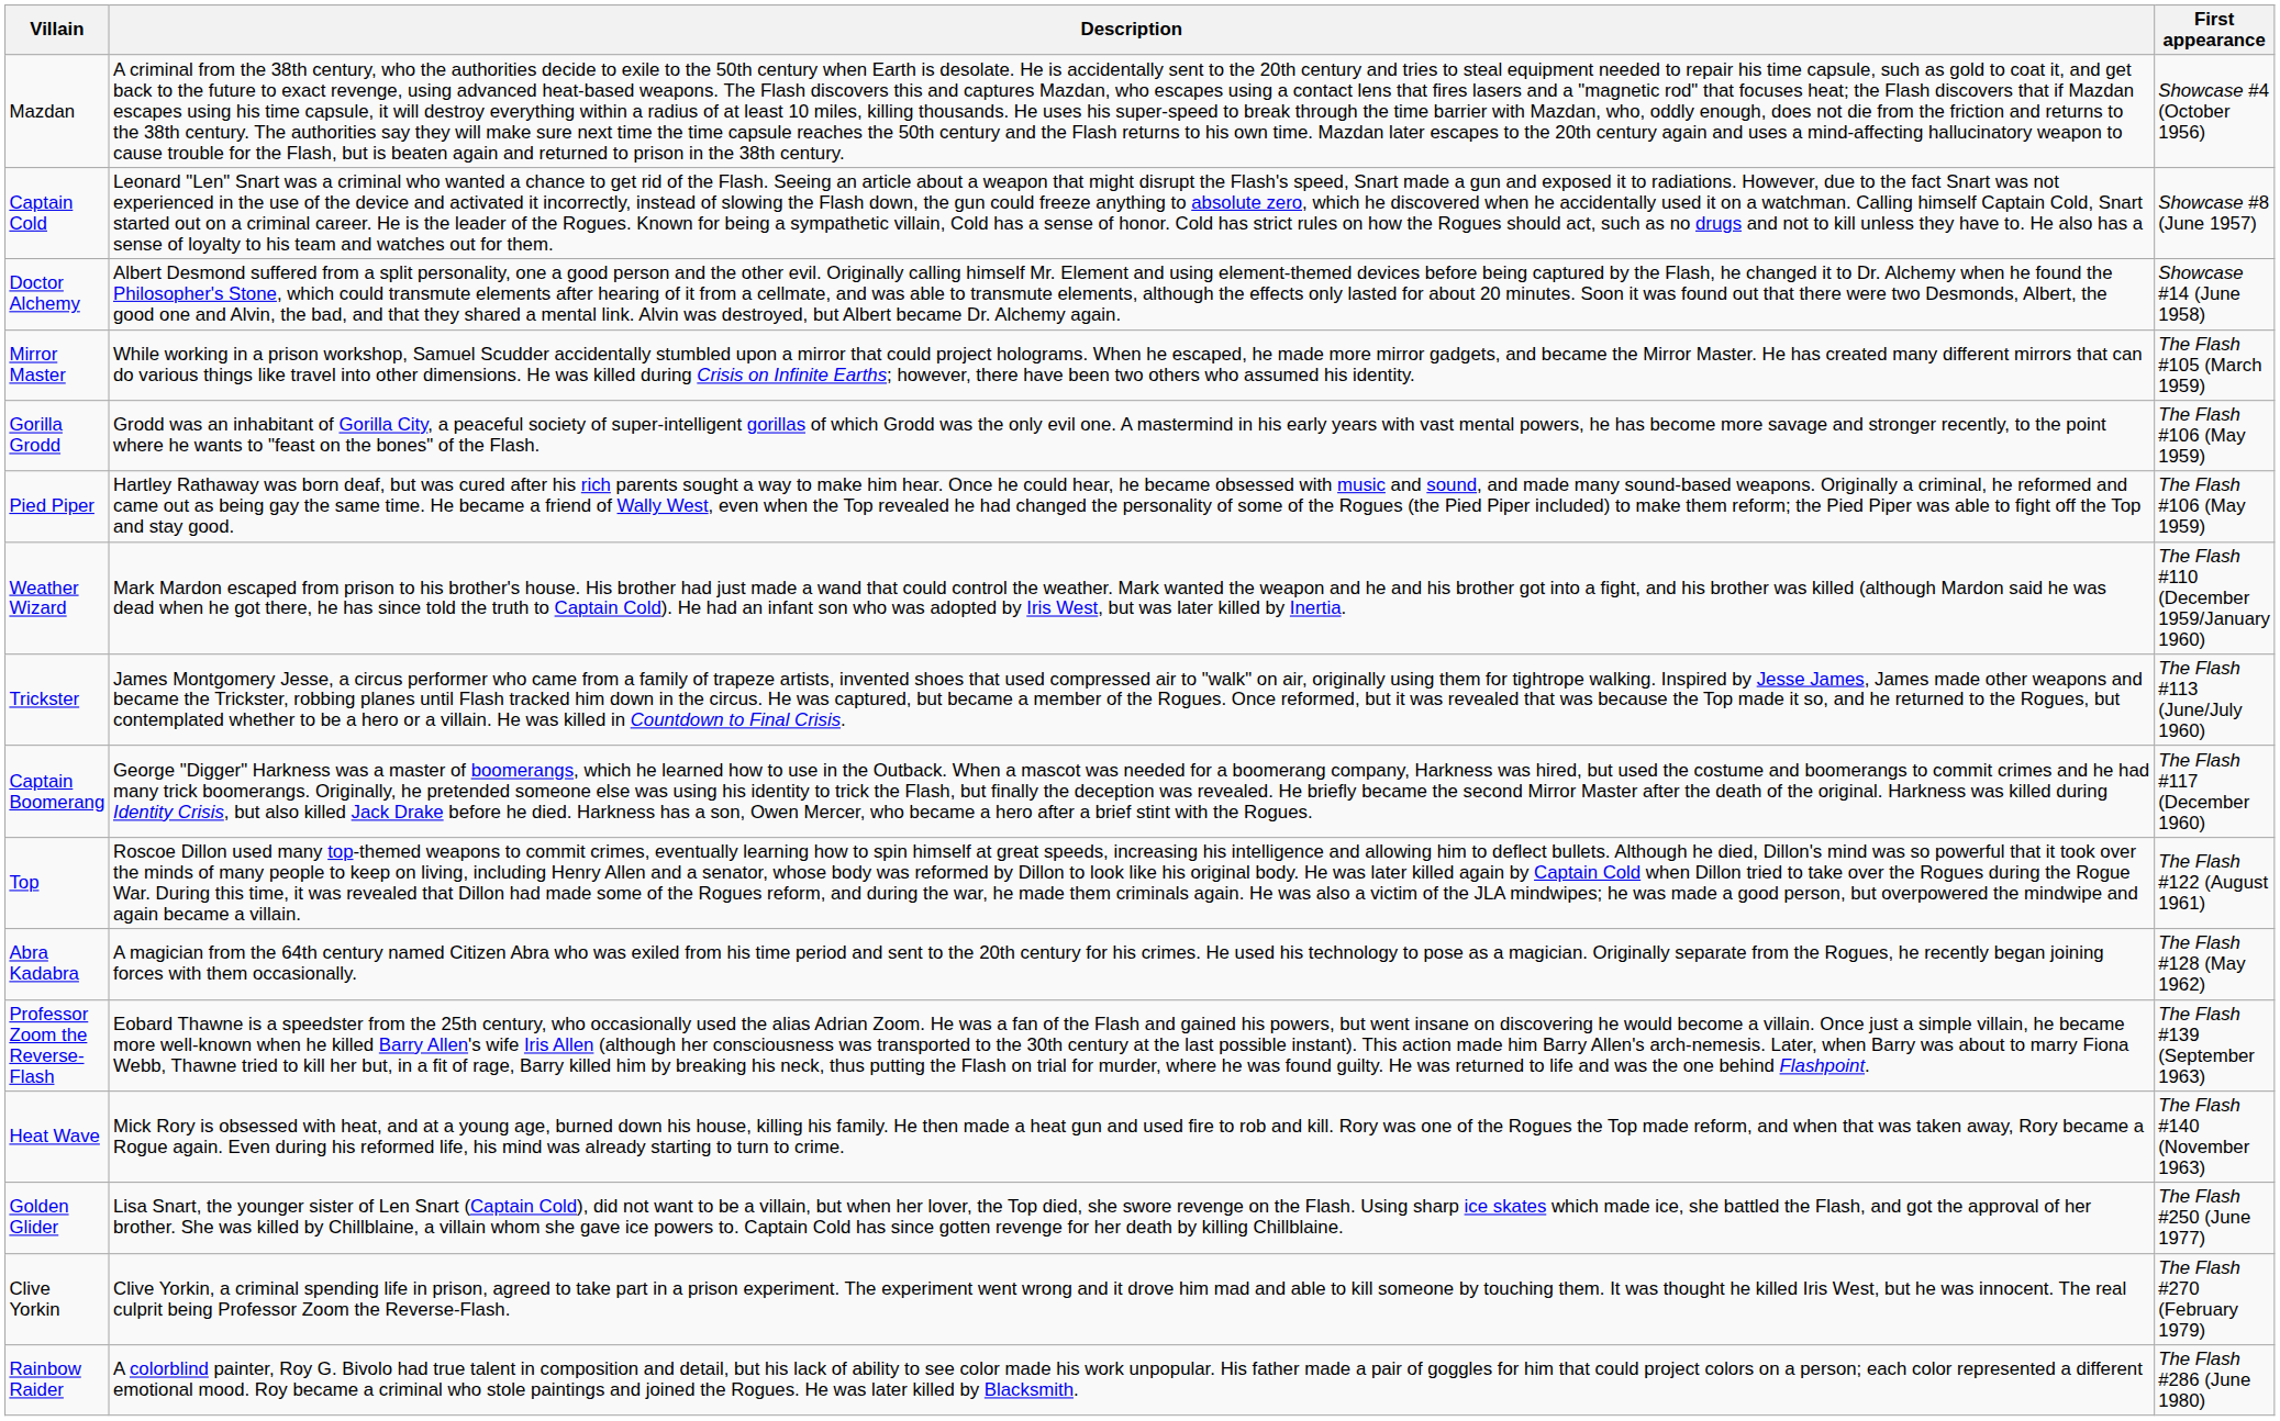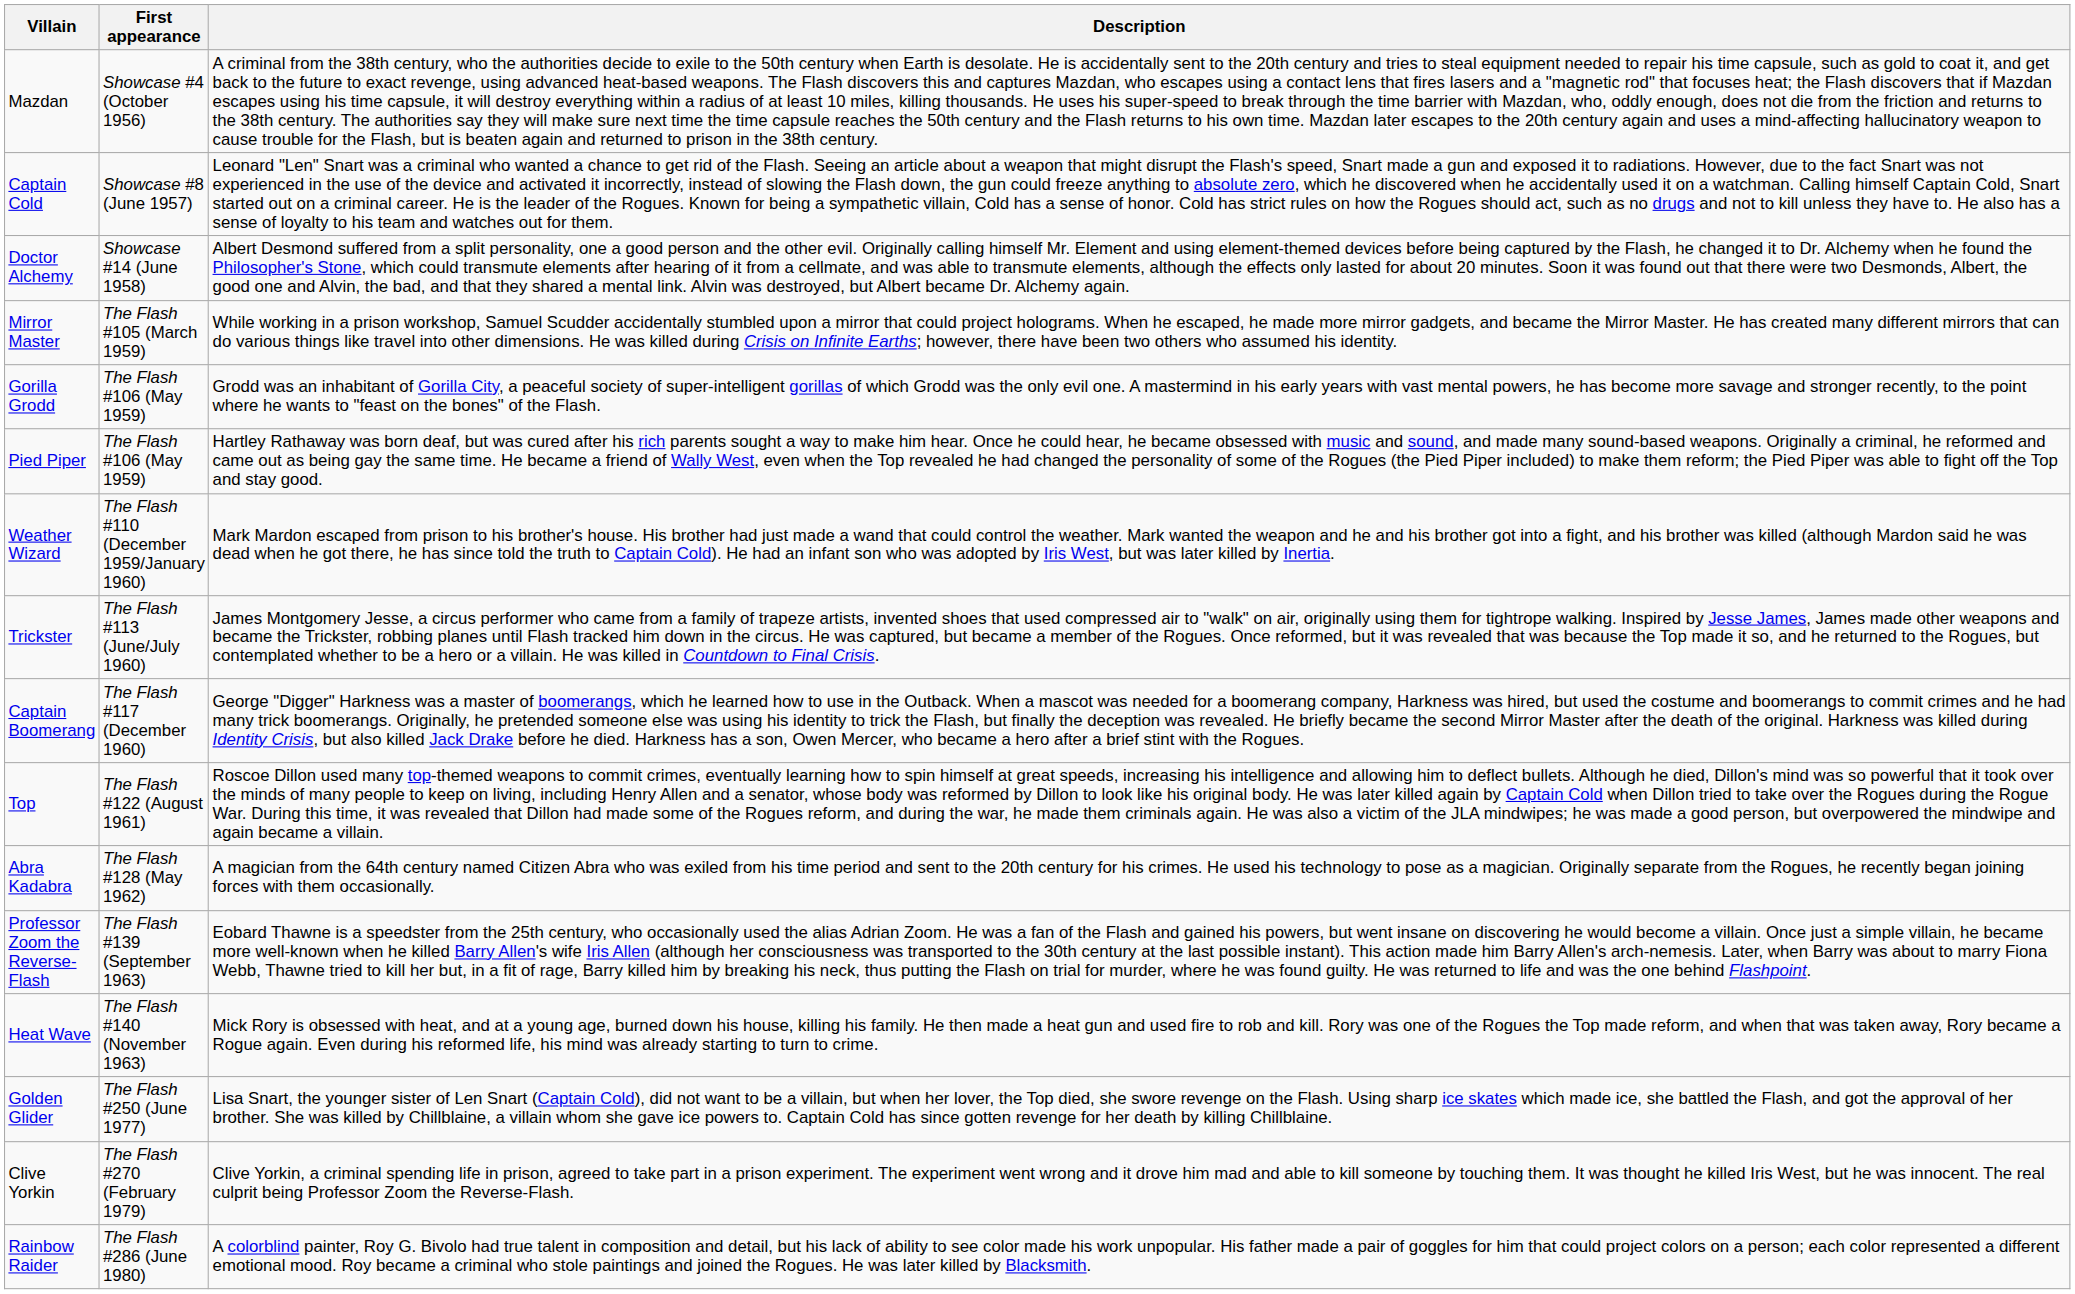columns swapped: First appearance <-> Description
